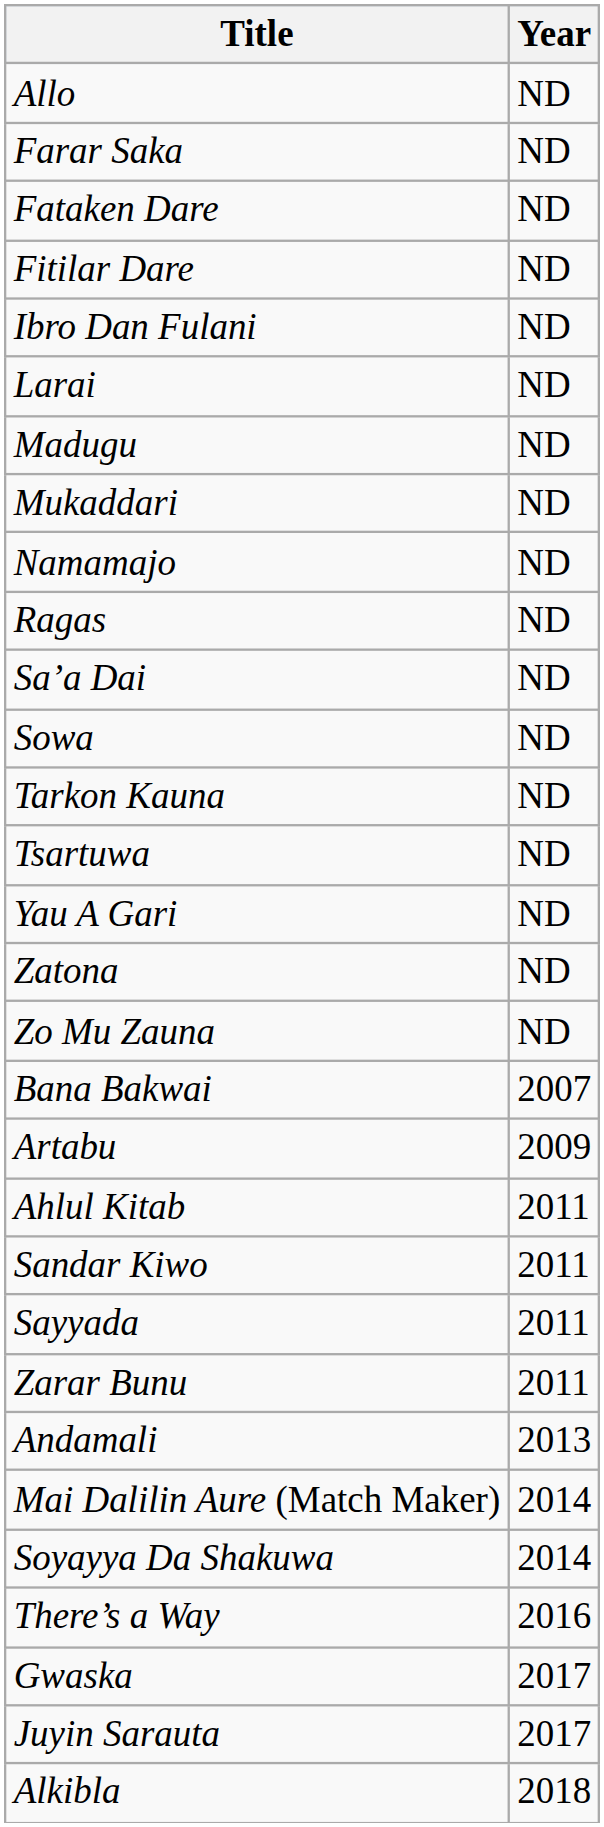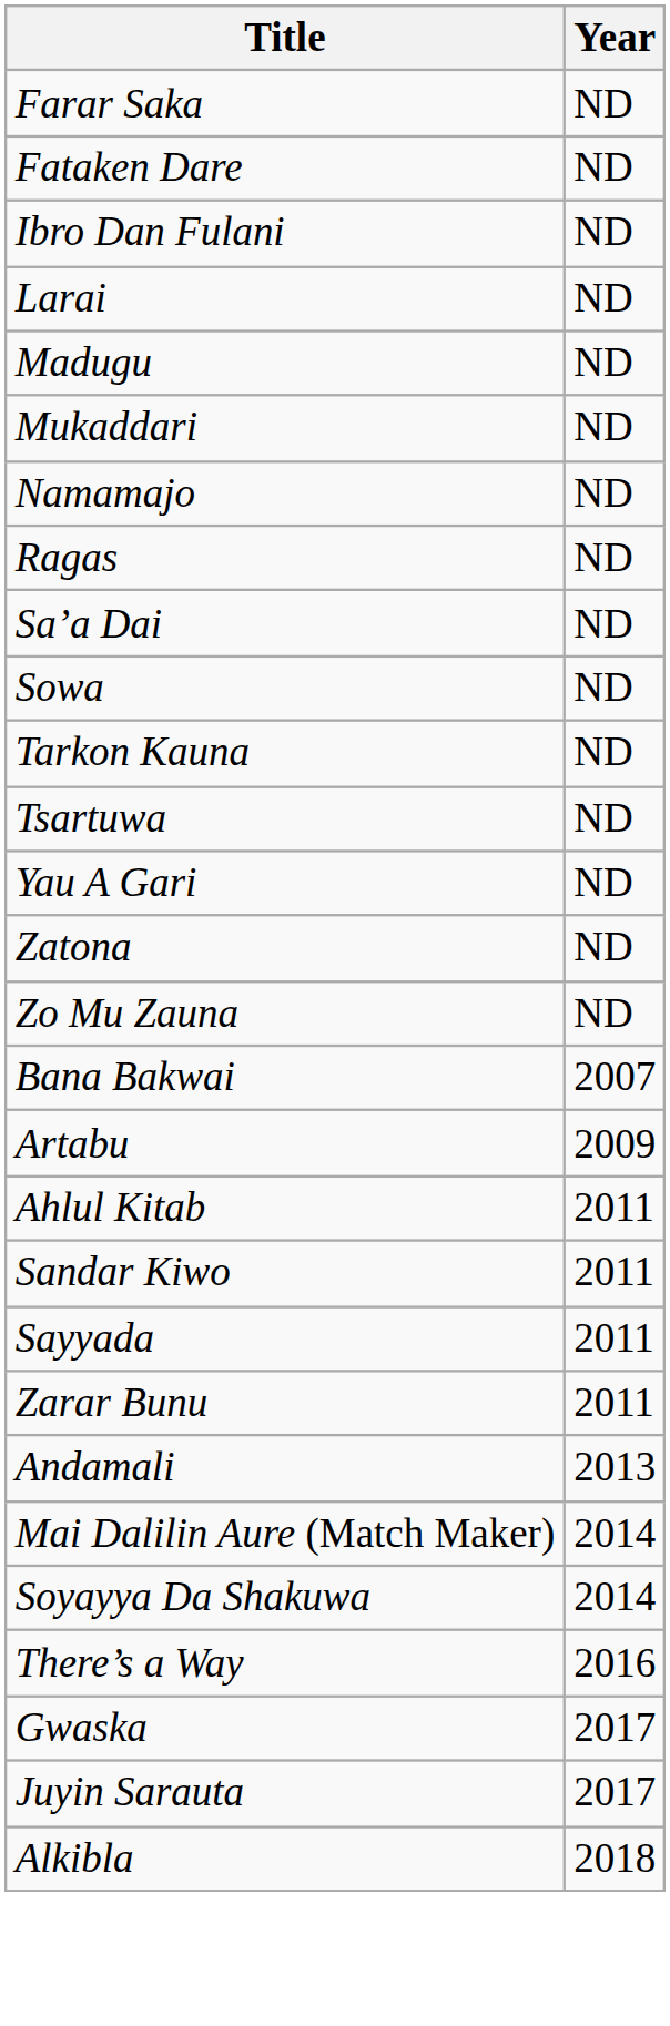- row: Allo | ND
- row: Fitilar Dare | ND
